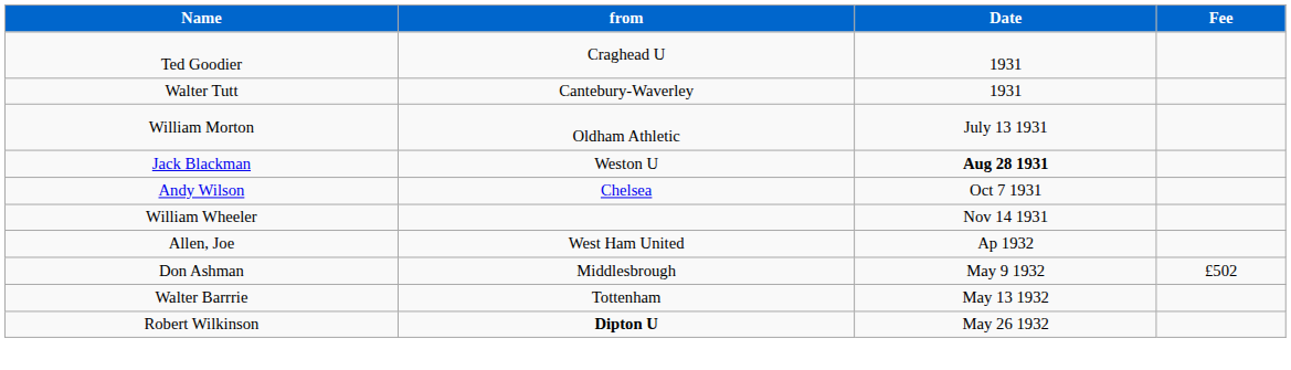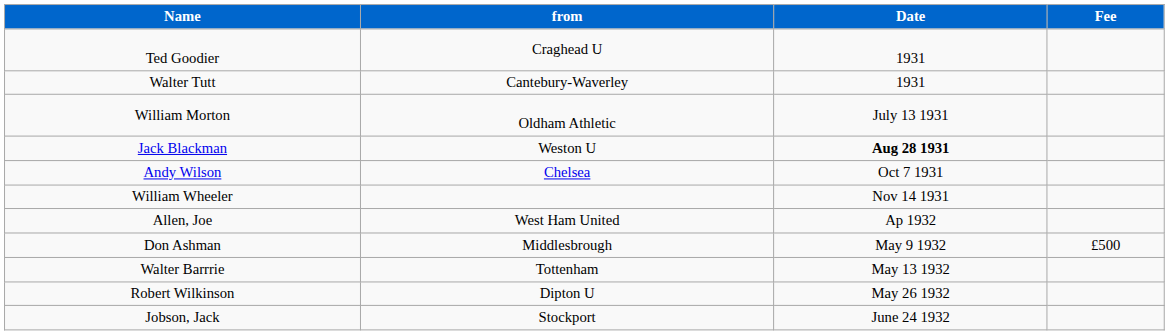Don Ashman | Fee: £502 -> £500
Robert Wilkinson | from: bold -> normal
+ row: Jobson, Jack | Stockport | June 24 1932
